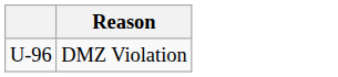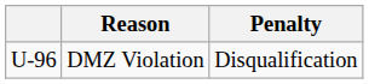+ column: Penalty | Disqualification
